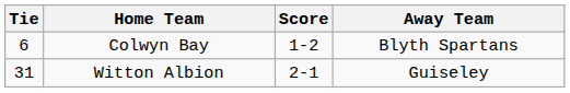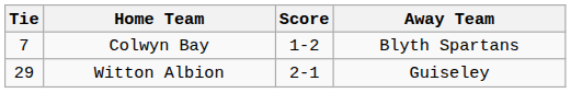Colwyn Bay | Tie: 6 -> 7
Witton Albion | Tie: 31 -> 29
